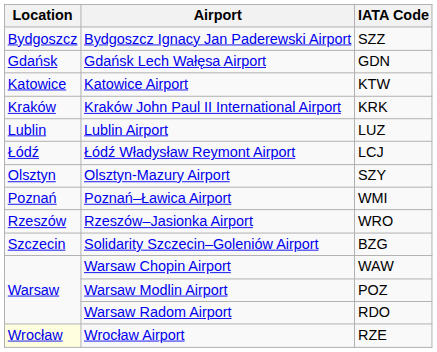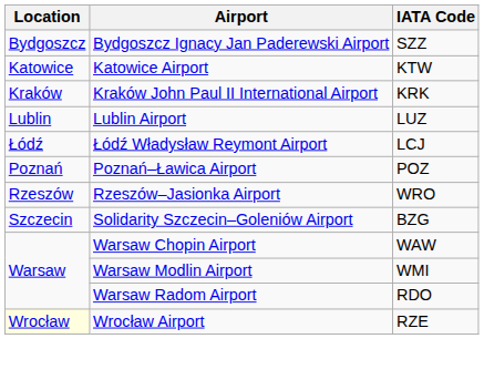- row: Gdańsk | Gdańsk Lech Wałęsa Airport | GDN
- row: Olsztyn | Olsztyn-Mazury Airport | SZY
Poznań–Ławica Airport | IATA Code: WMI -> POZ
Warsaw Modlin Airport | IATA Code: POZ -> WMI
